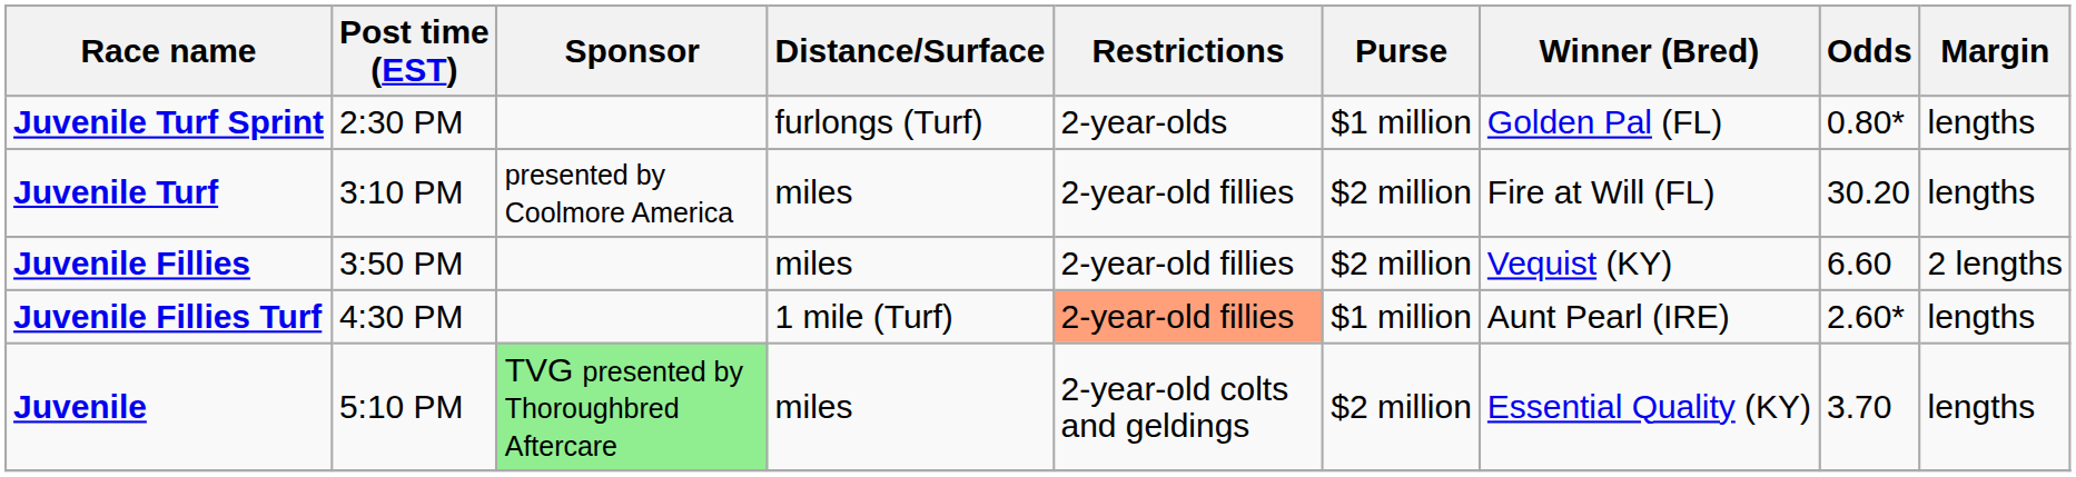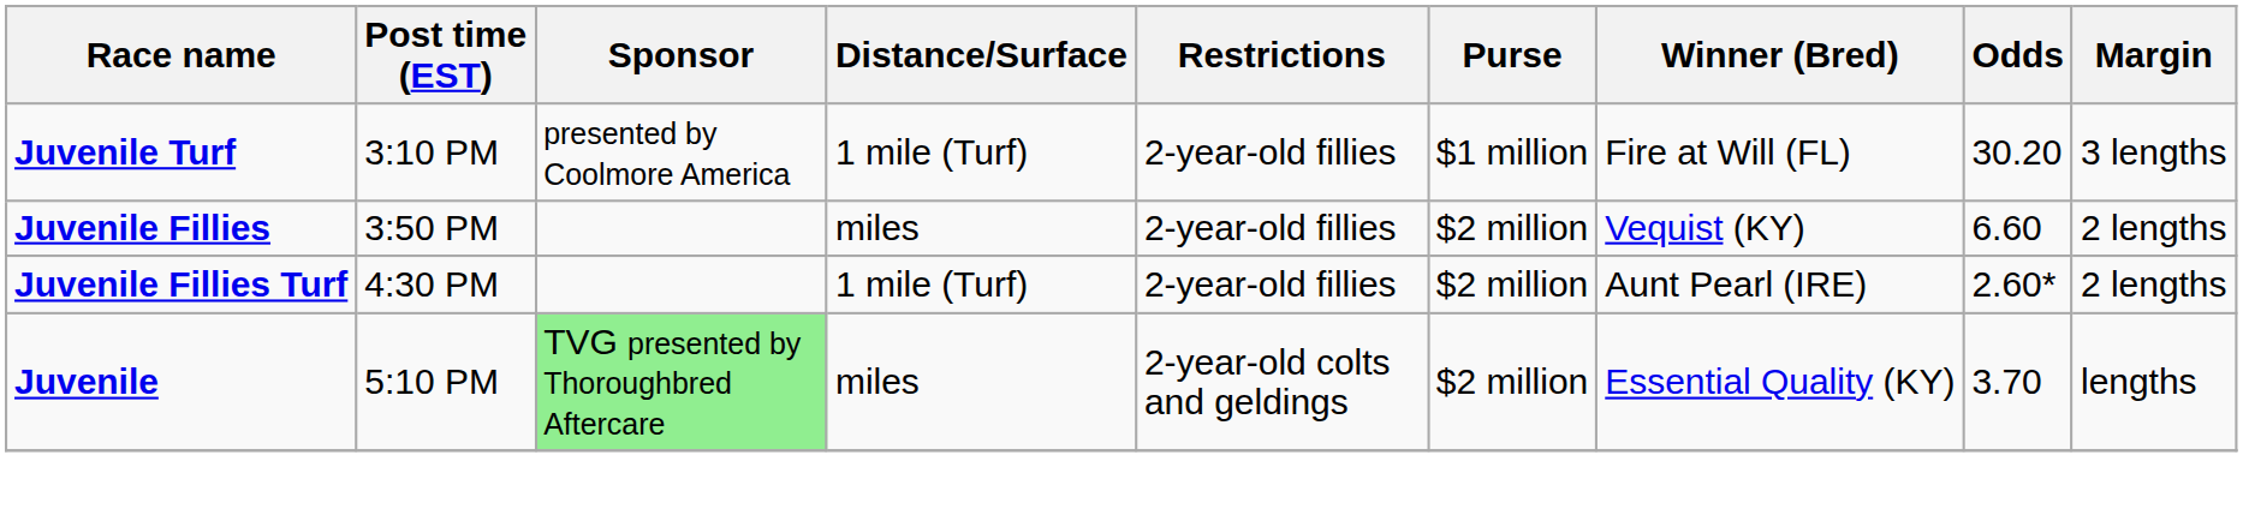- row: Juvenile Turf Sprint | 2:30 PM | furlongs (Turf) | 2-year-olds | $1 million | Golden Pal (FL) | 0.80* | lengths
Juvenile Turf | Distance/Surface: miles -> 1 mile (Turf)
Juvenile Turf | Purse: $2 million -> $1 million
Juvenile Turf | Margin: lengths -> 3 lengths
Juvenile Fillies Turf | Restrictions: lightsalmon background -> no background
Juvenile Fillies Turf | Purse: $1 million -> $2 million
Juvenile Fillies Turf | Margin: lengths -> 2 lengths
